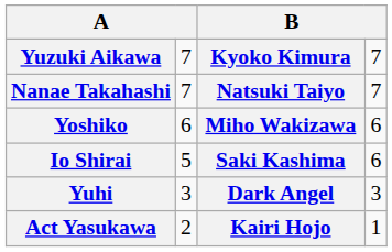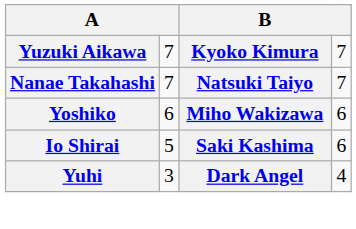Yuhi | column 4: 3 -> 4
- row: Act Yasukawa | 2 | Kairi Hojo | 1
